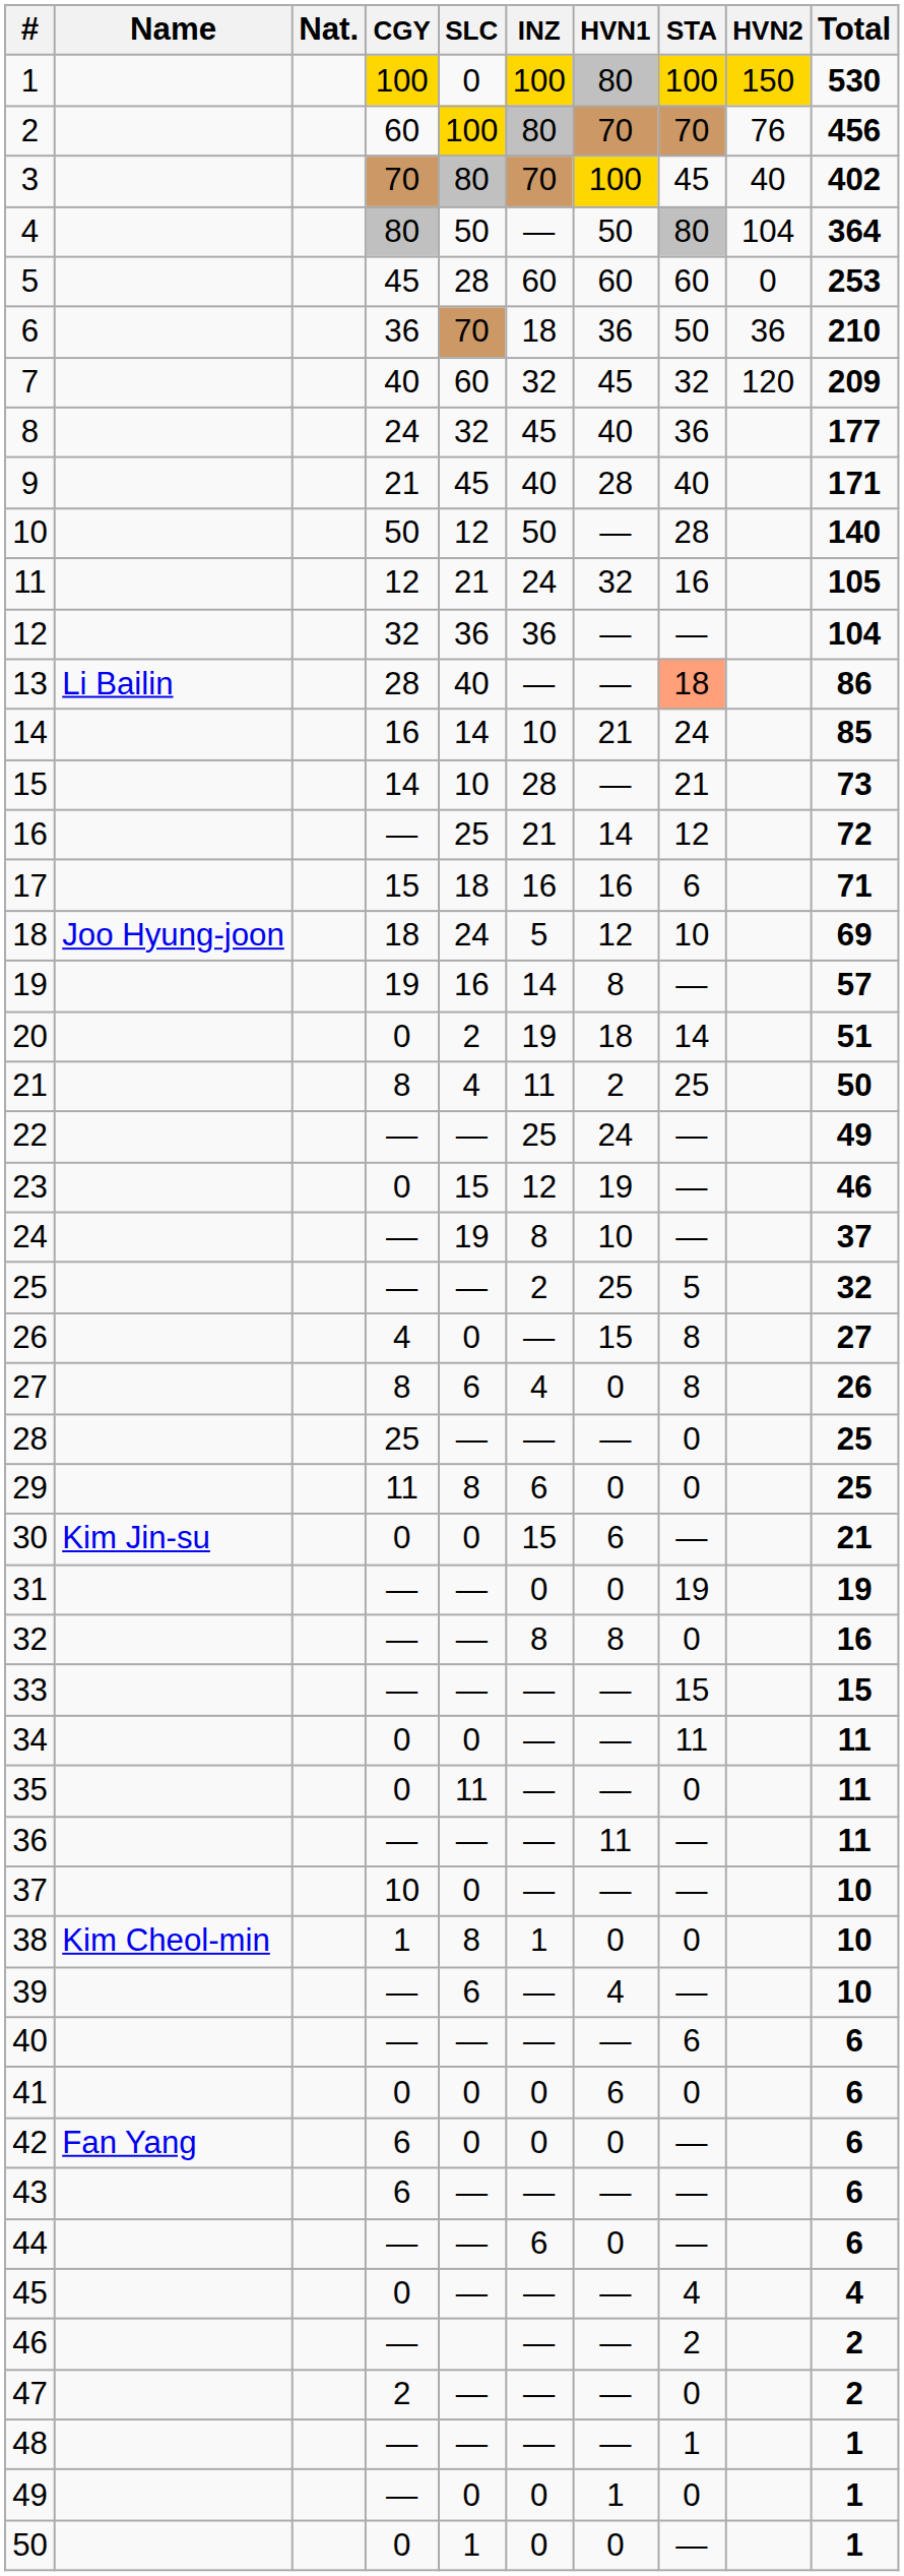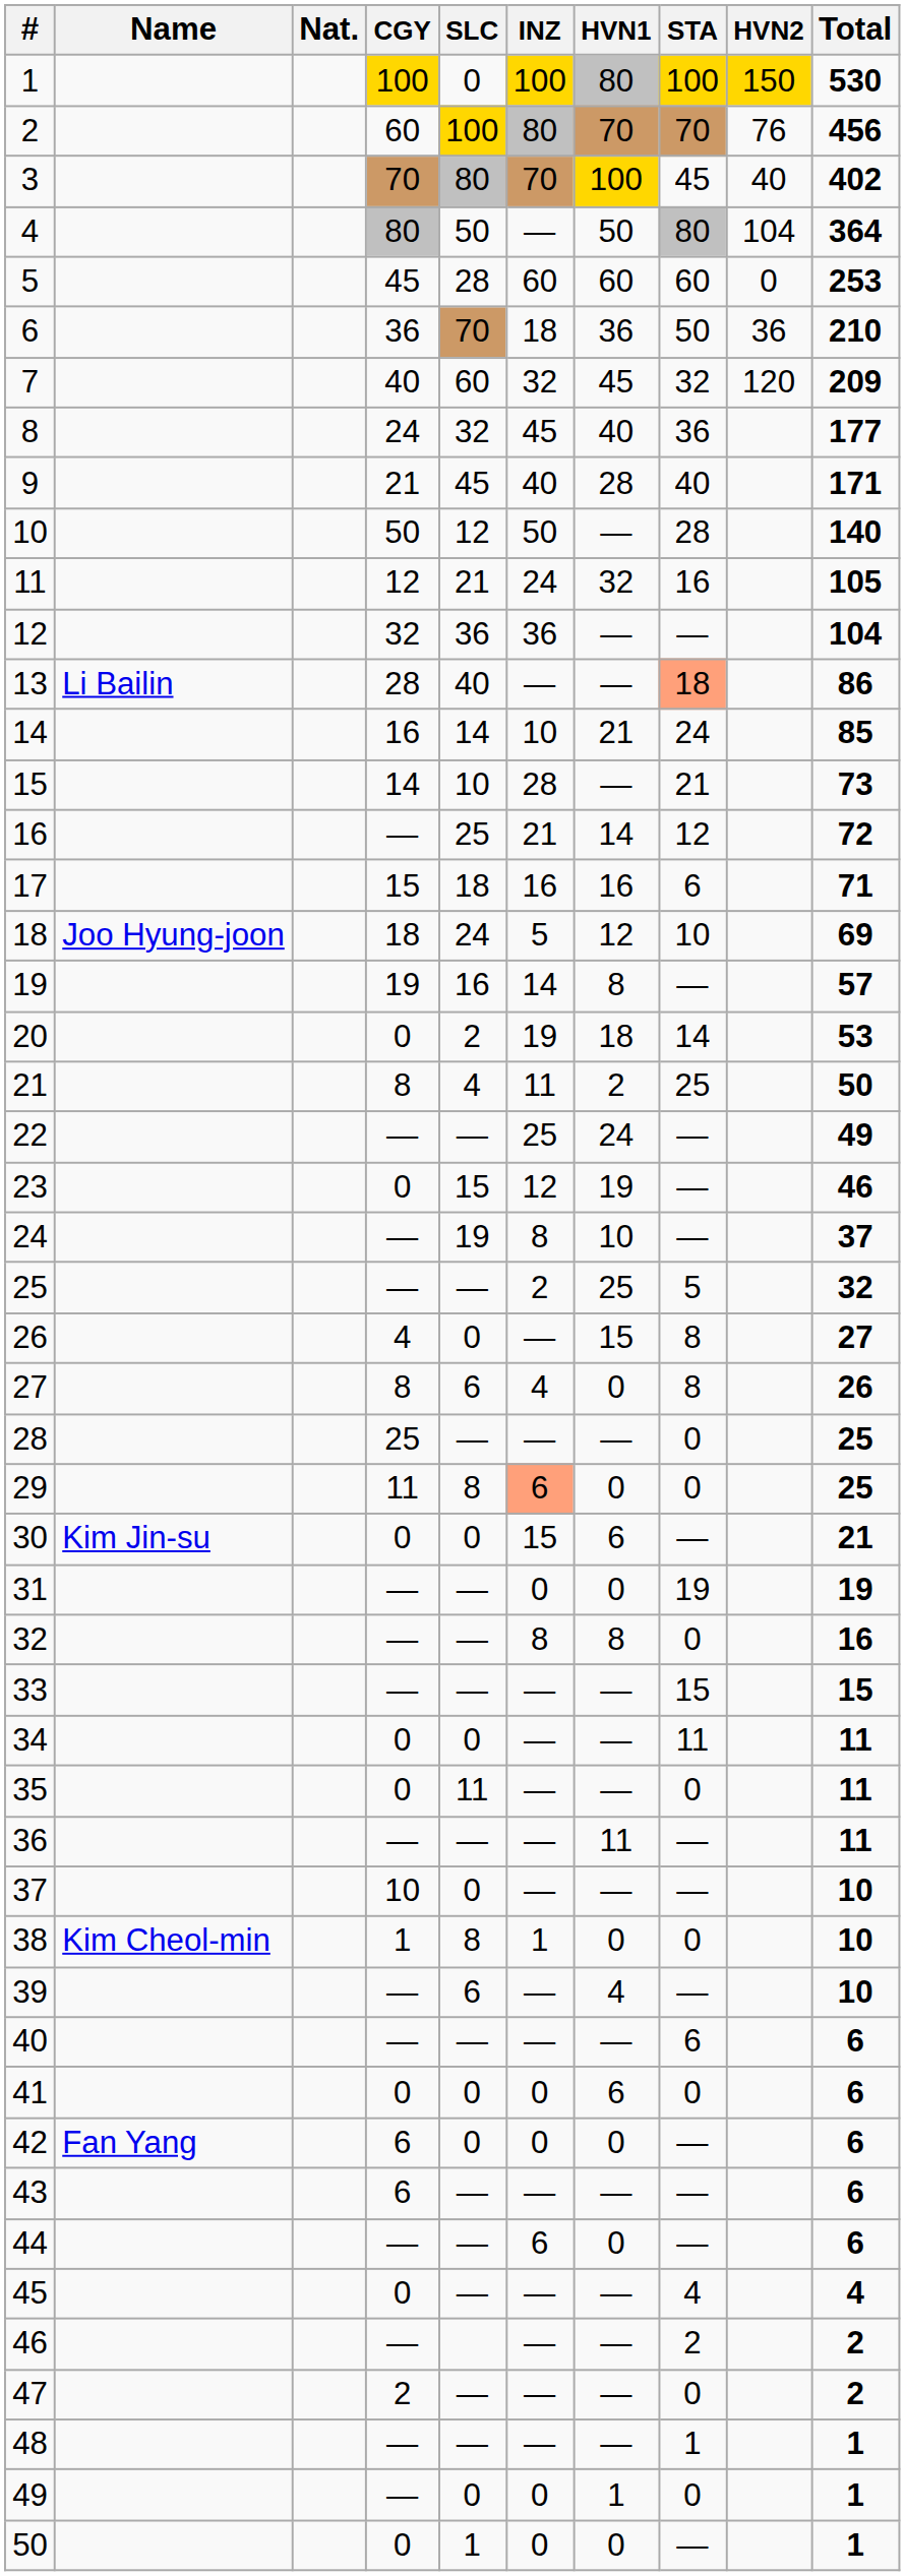20 | Total: 51 -> 53
29 | INZ: no background -> lightsalmon background
